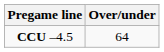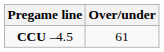CCU –4.5 | Over/under: 64 -> 61
